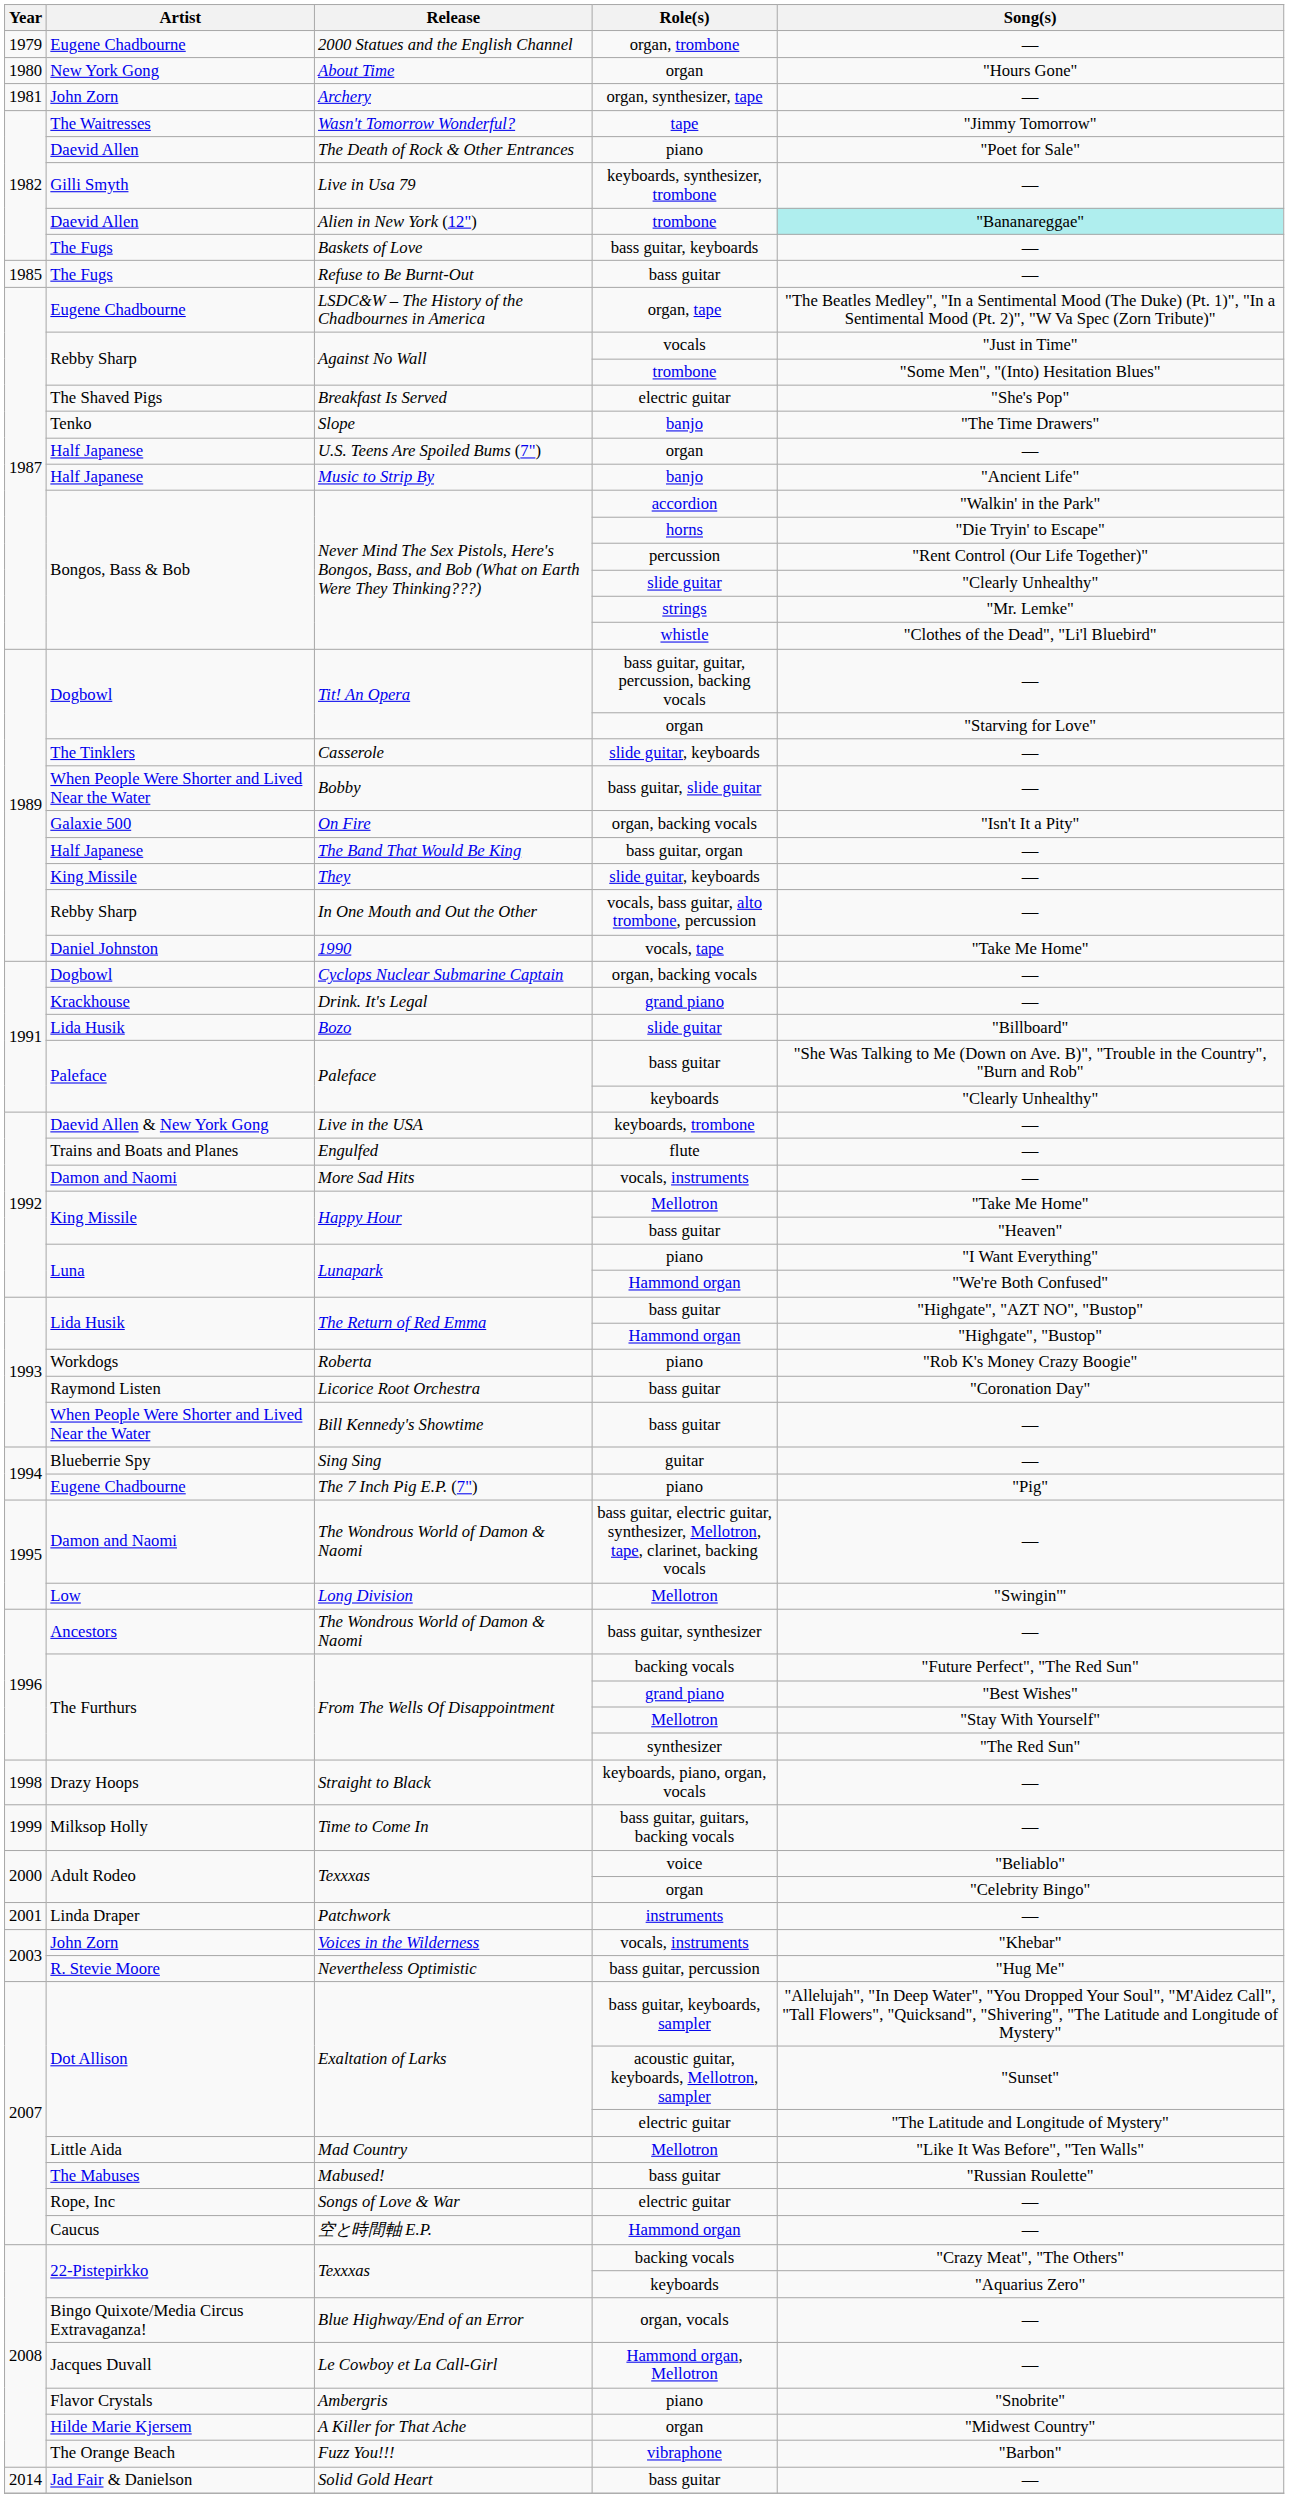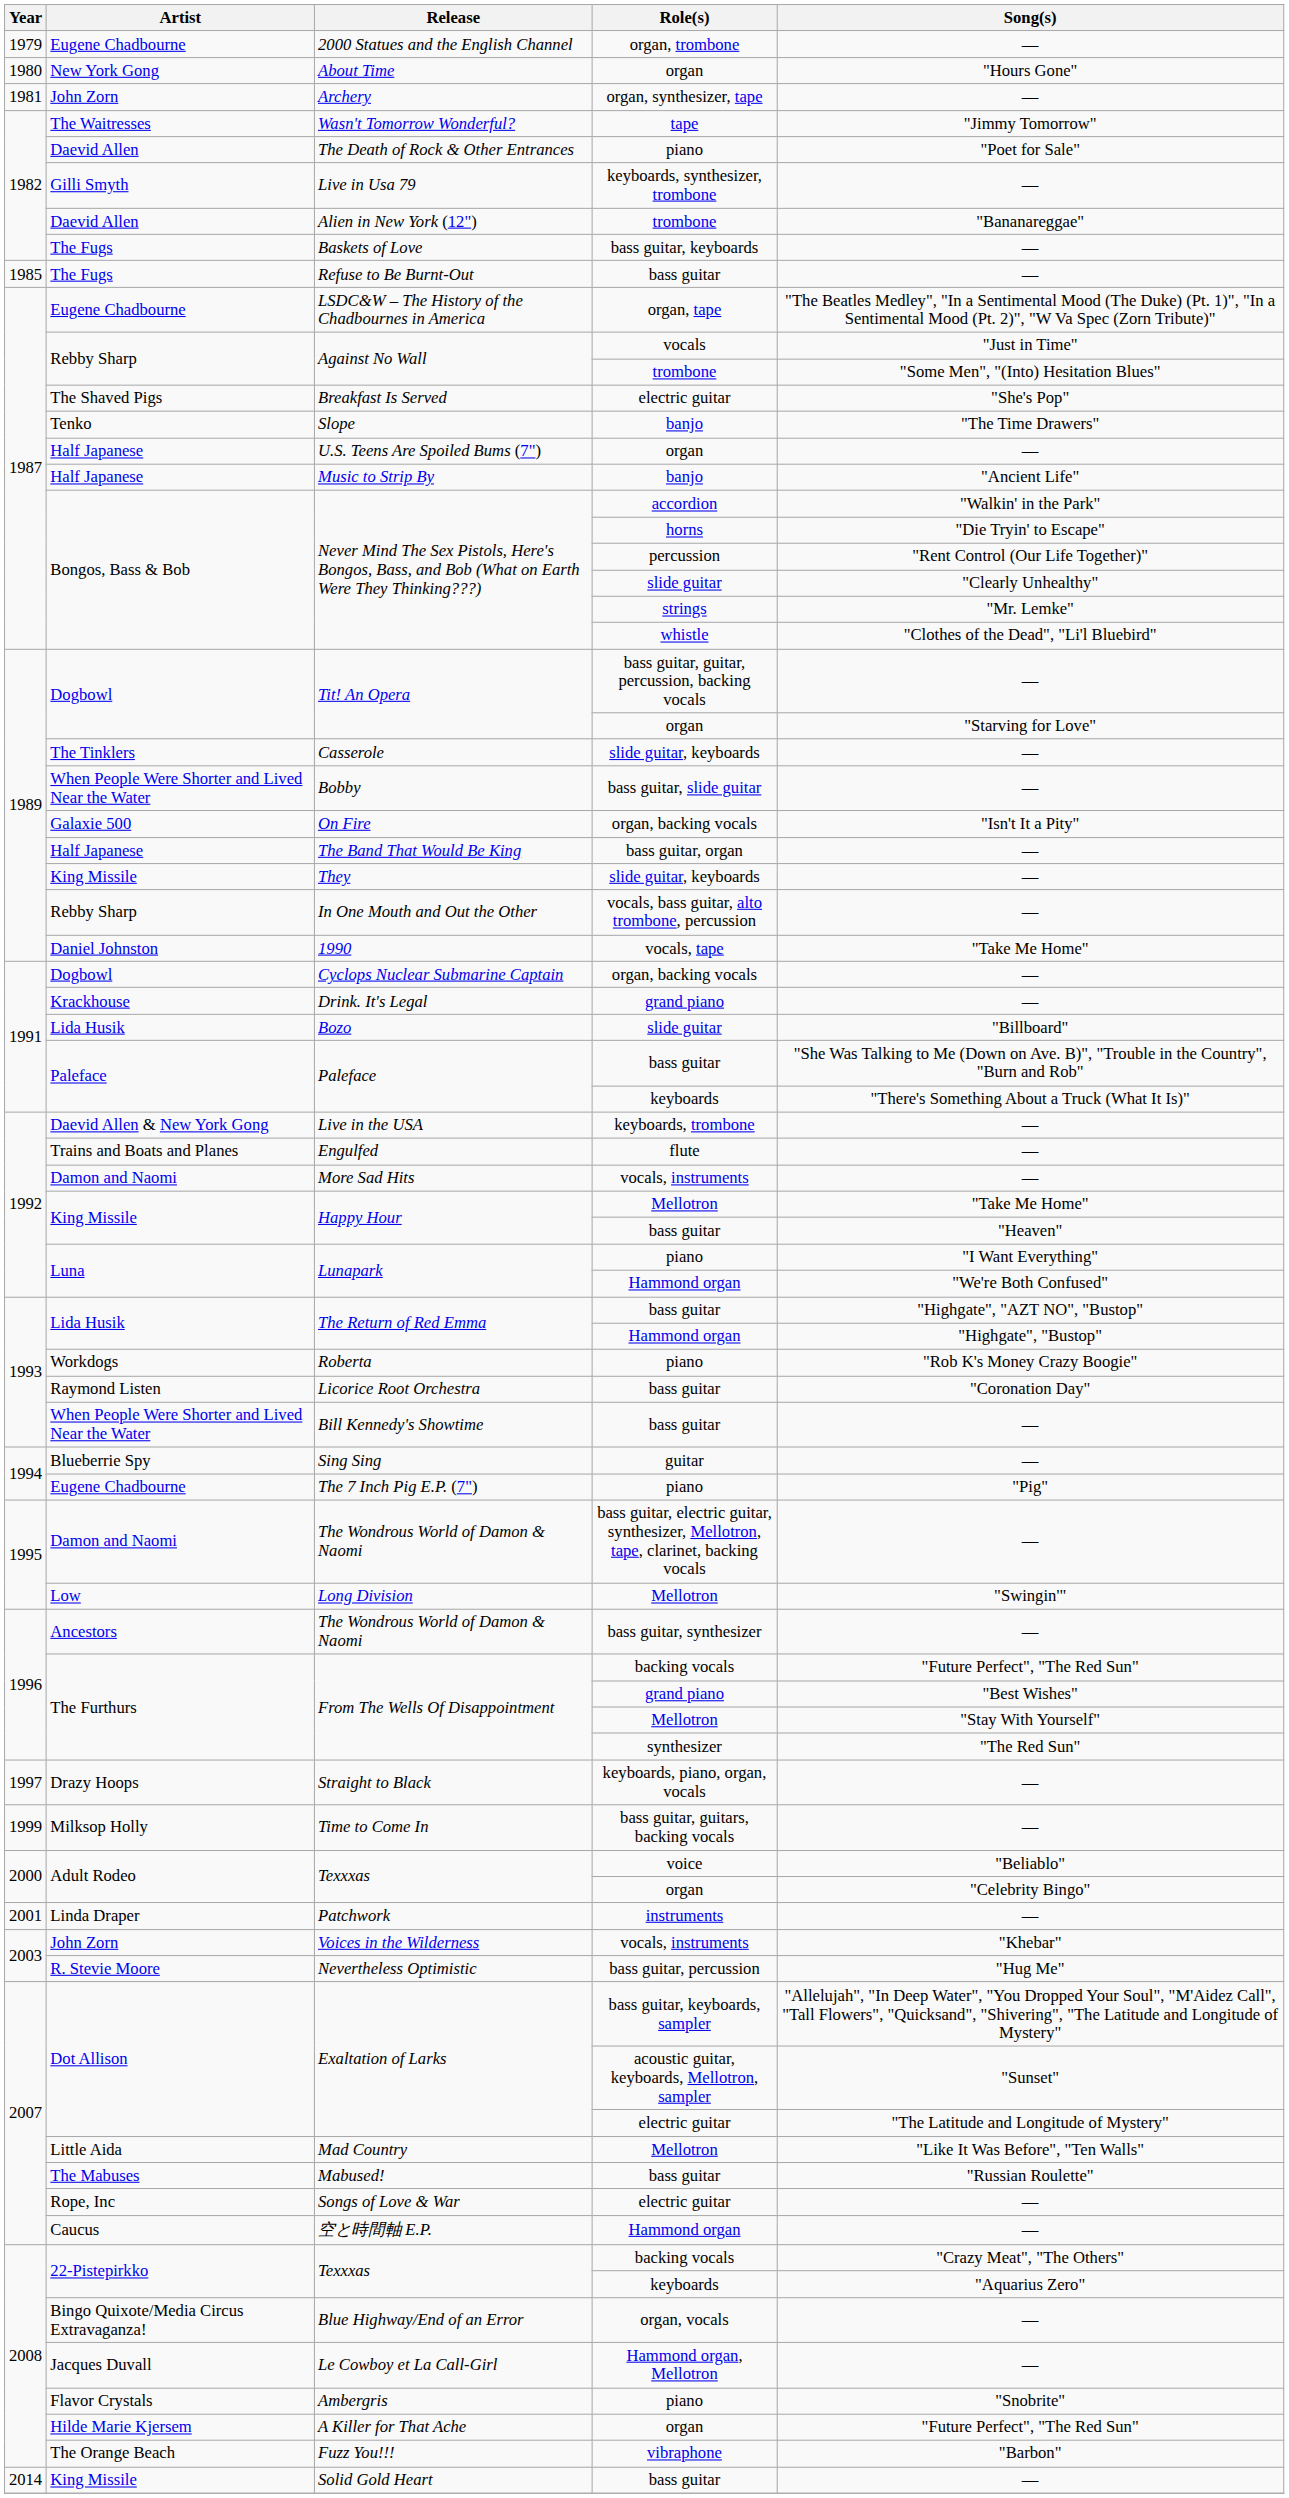Alien in New York (12") | Song(s): paleturquoise background -> no background
Paleface / keyboards | Song(s): "Clearly Unhealthy" -> "There's Something About a Truck (What It Is)"
Straight to Black | Year: 1998 -> 1997
A Killer for That Ache | Song(s): "Midwest Country" -> "Future Perfect", "The Red Sun"
Solid Gold Heart | Artist: Jad Fair & Danielson -> King Missile
